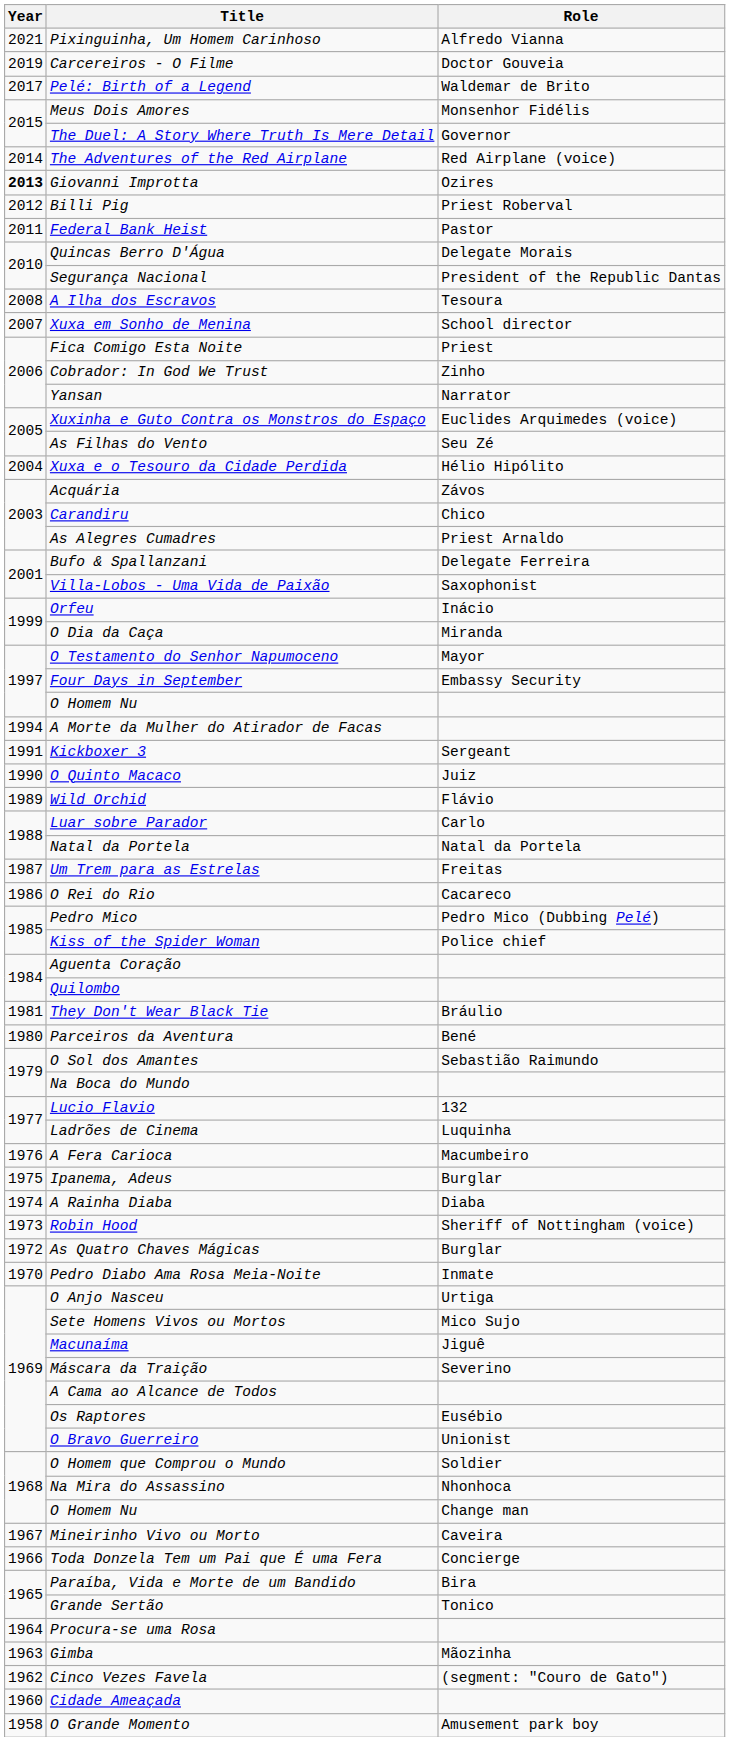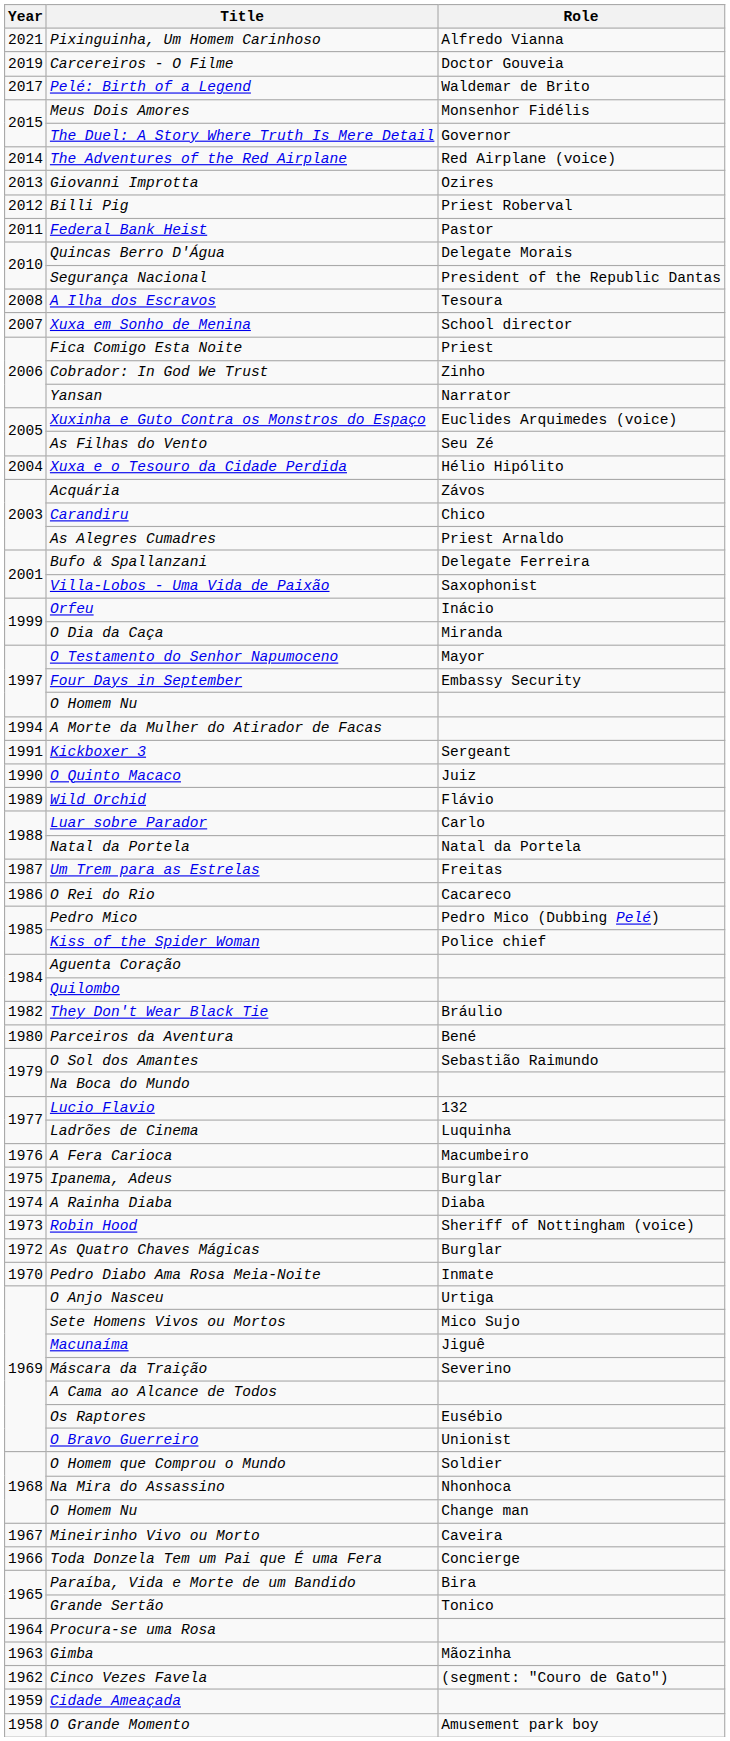Giovanni Improtta | Year: bold -> normal
They Don't Wear Black Tie | Year: 1981 -> 1982
Cidade Ameaçada | Year: 1960 -> 1959
